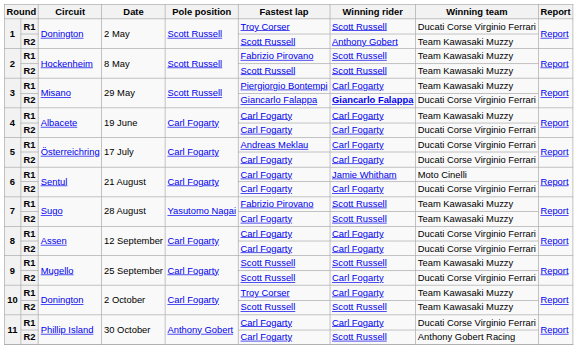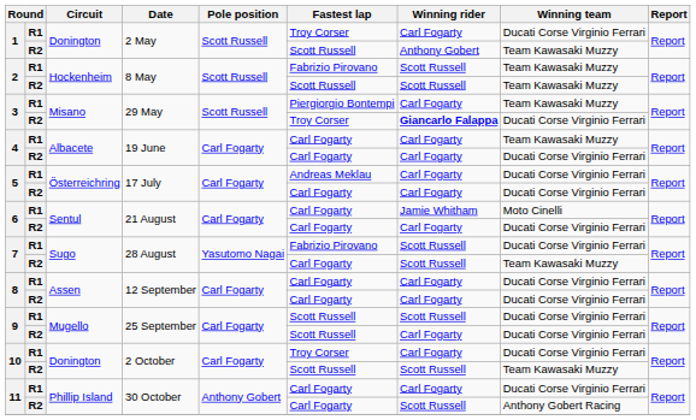1 / R1 | Winning rider: Scott Russell -> Carl Fogarty
3 / R2 | Fastest lap: Giancarlo Falappa -> Troy Corser
7 / R1 | Winning team: Team Kawasaki Muzzy -> Ducati Corse Virginio Ferrari
9 / R1 | Winning team: Team Kawasaki Muzzy -> Ducati Corse Virginio Ferrari
10 / R1 | Winning team: Team Kawasaki Muzzy -> Ducati Corse Virginio Ferrari
